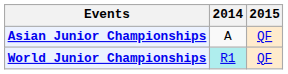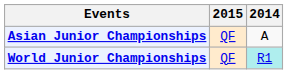columns swapped: 2014 <-> 2015
